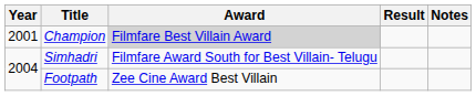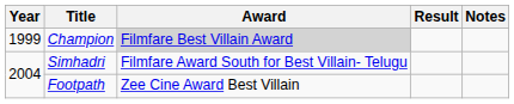Champion | Year: 2001 -> 1999
